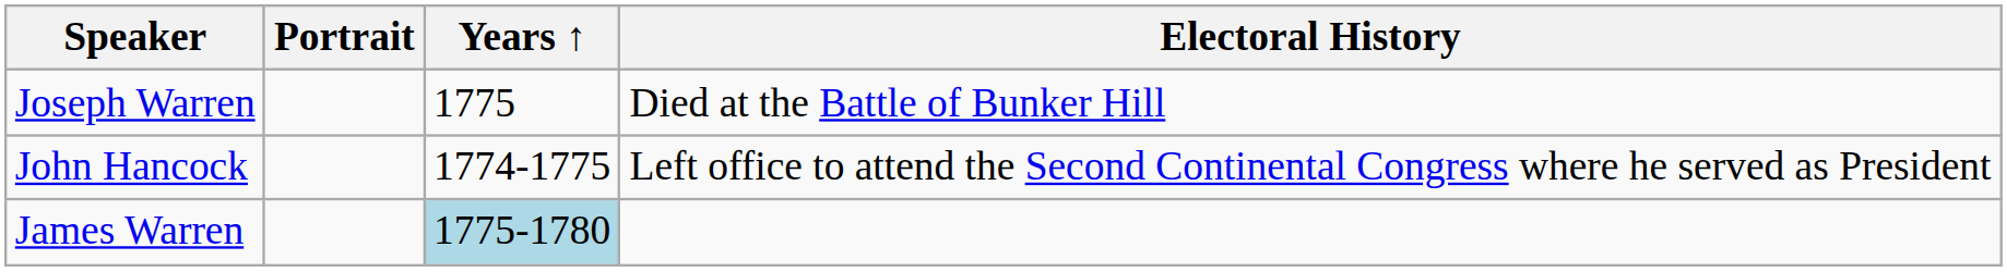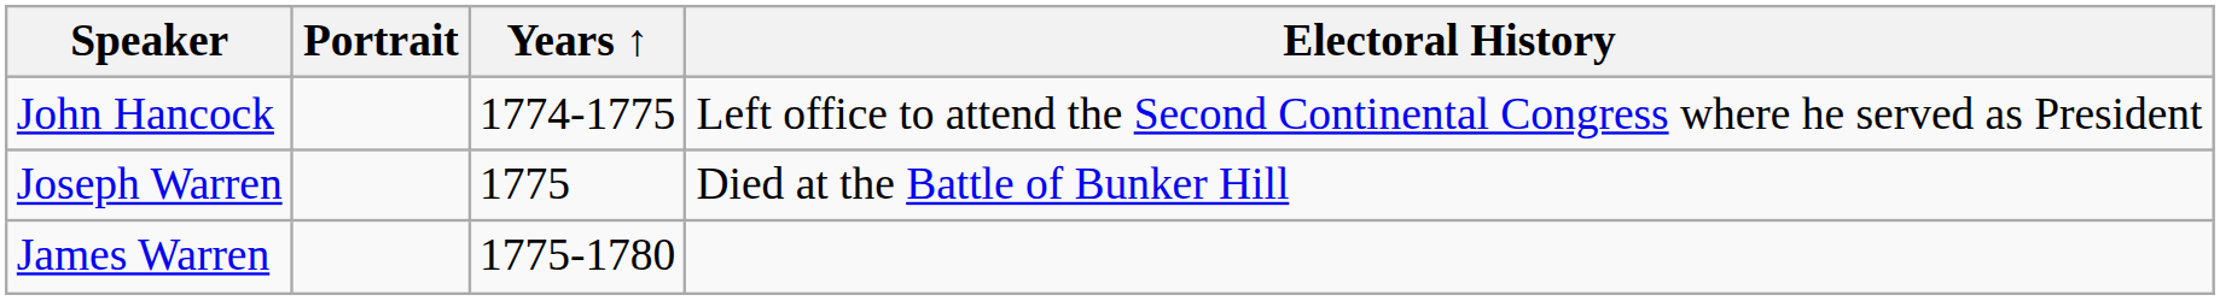rows swapped: John Hancock <-> Joseph Warren
James Warren | Years ↑: lightblue background -> no background
